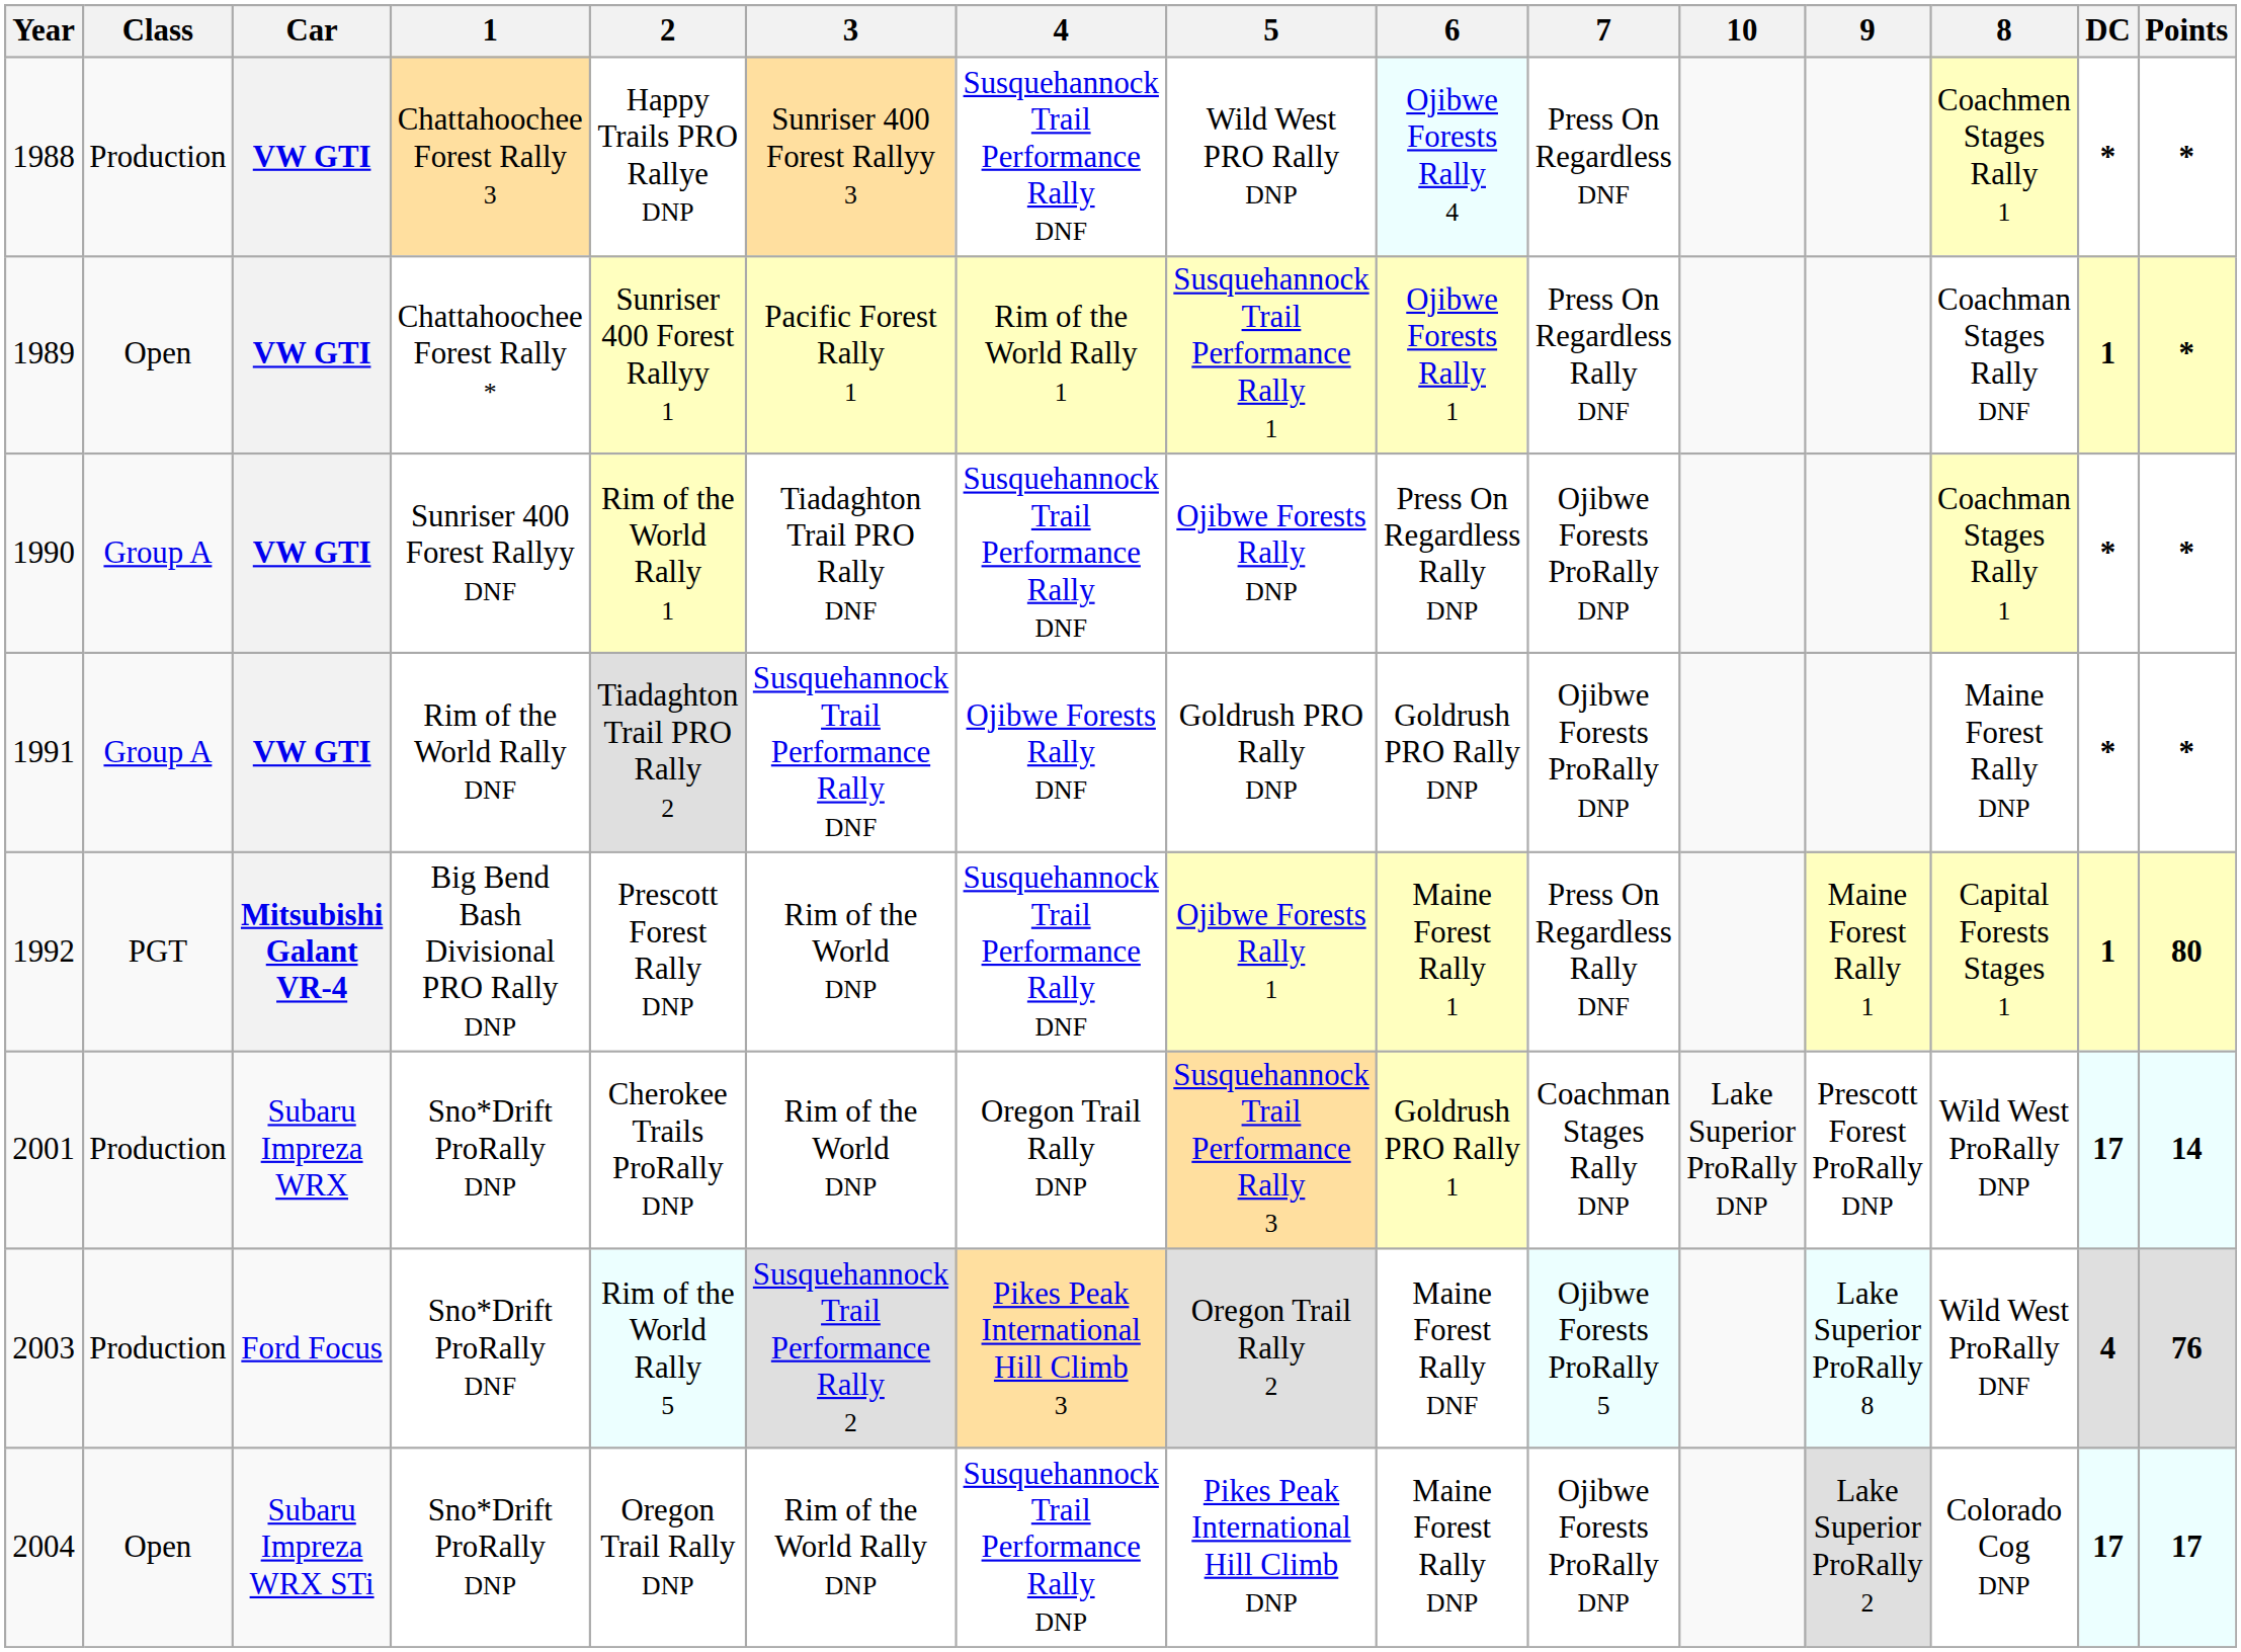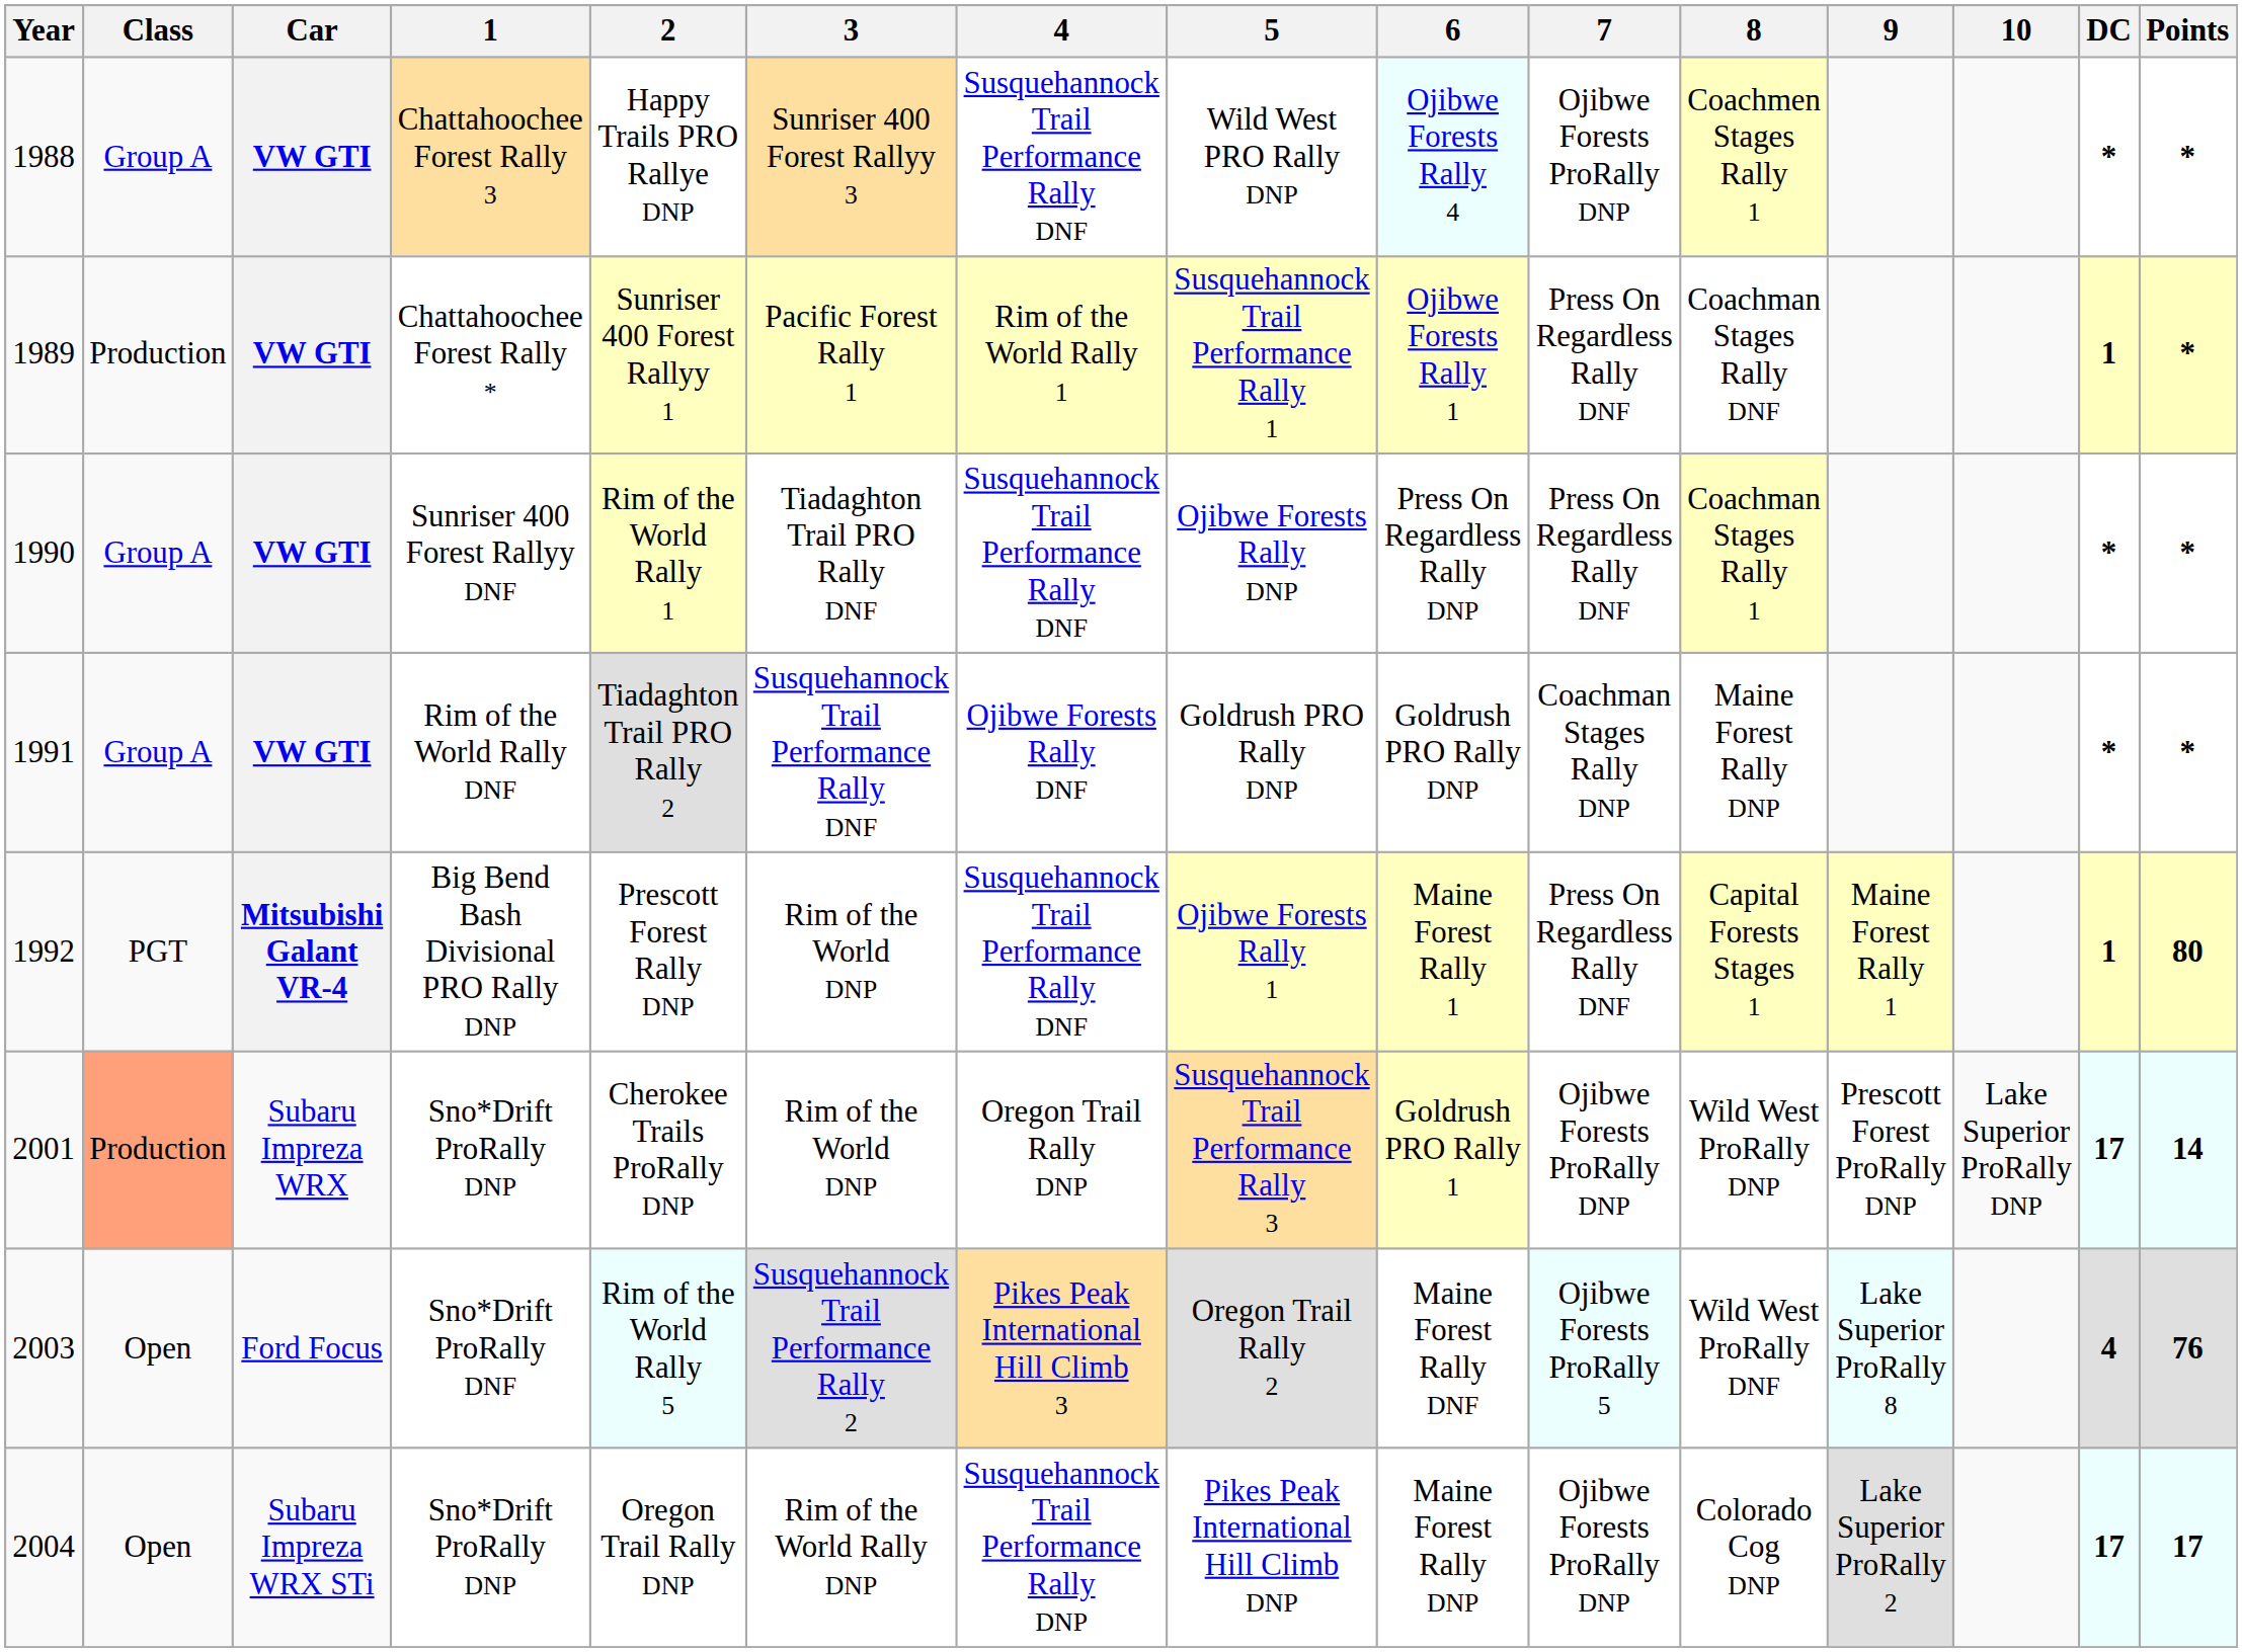columns swapped: 8 <-> 10
1988 | Class: Production -> Group A
1988 | 7: Press On Regardless DNF -> Ojibwe Forests ProRally DNP
1989 | Class: Open -> Production
1990 | 7: Ojibwe Forests ProRally DNP -> Press On Regardless Rally DNF
1991 | 7: Ojibwe Forests ProRally DNP -> Coachman Stages Rally DNP
2001 | Class: no background -> lightsalmon background
2001 | 7: Coachman Stages Rally DNP -> Ojibwe Forests ProRally DNP
2003 | Class: Production -> Open
